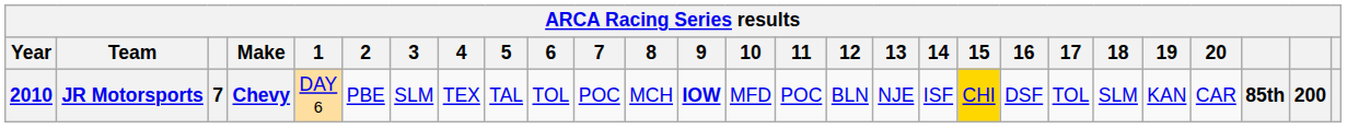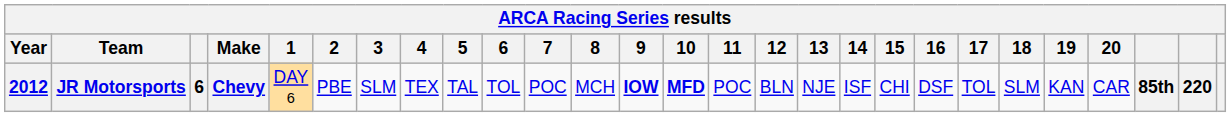JR Motorsports | Year: 2010 -> 2012
JR Motorsports | column 3: 7 -> 6
JR Motorsports | 10: normal -> bold
JR Motorsports | 15: gold background -> no background
JR Motorsports | column 26: 200 -> 220
